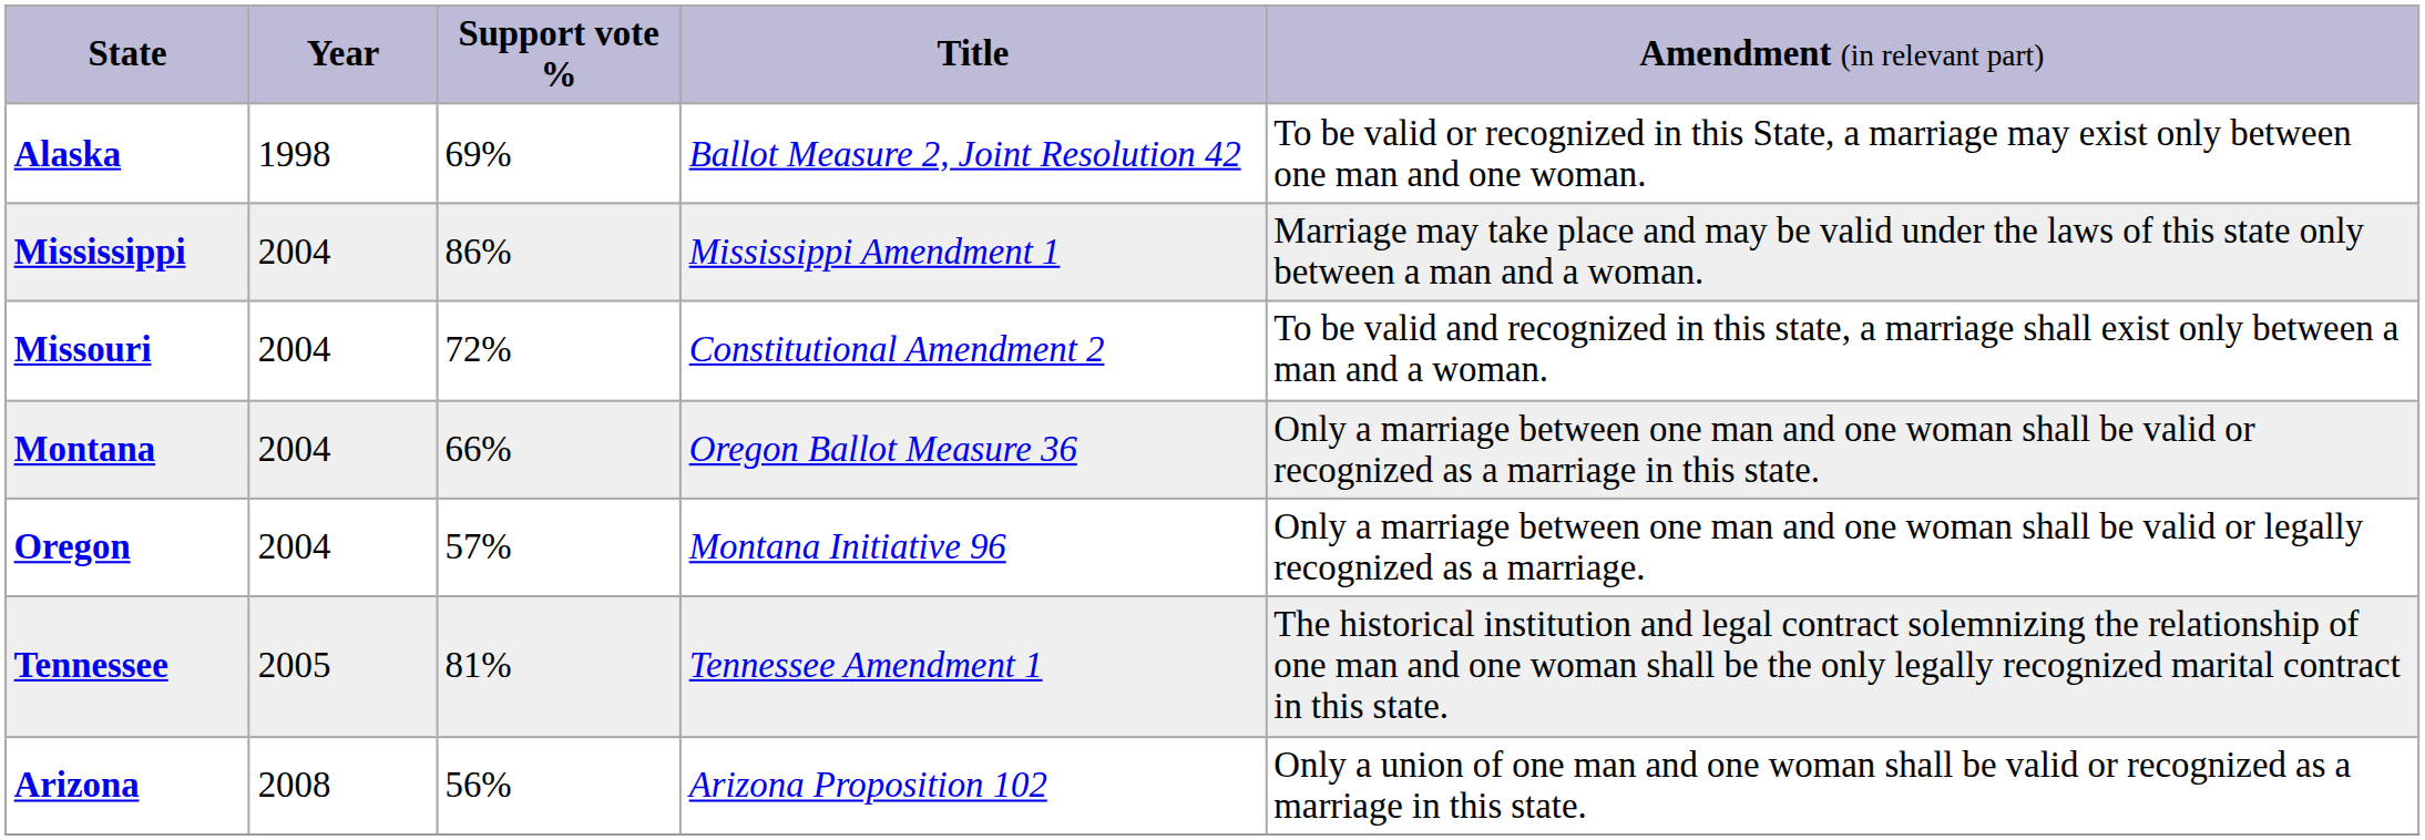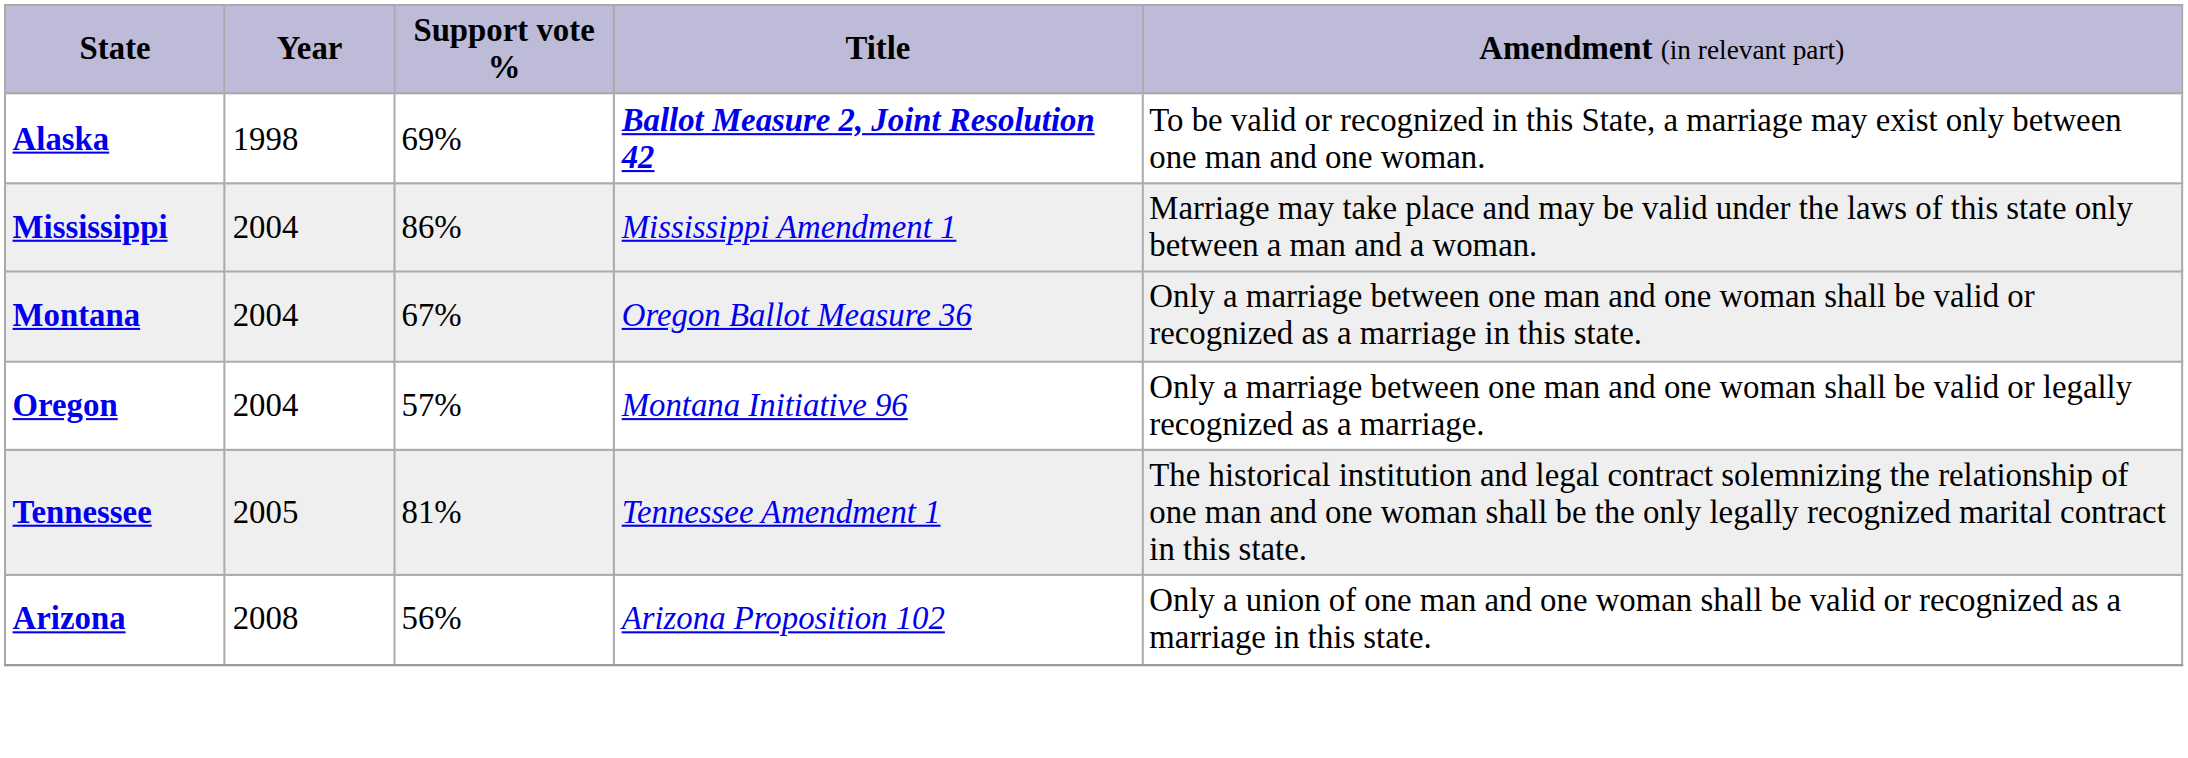Alaska | column 4: normal -> bold
- row: Missouri | 2004 | 72% | Constitutional Amendment 2 | To be valid and recognized in this state, a marriage shall exist only between a man and a woman.
Montana | column 3: 66% -> 67%
